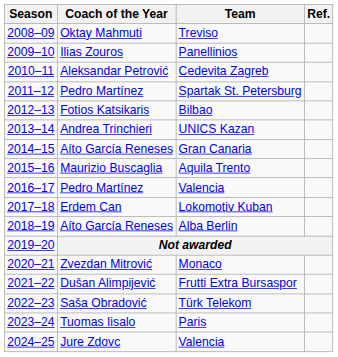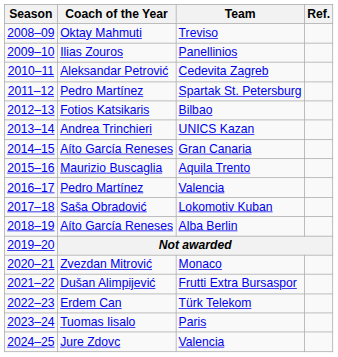Lokomotiv Kuban | Coach of the Year: Erdem Can -> Saša Obradović
Türk Telekom | Coach of the Year: Saša Obradović -> Erdem Can
